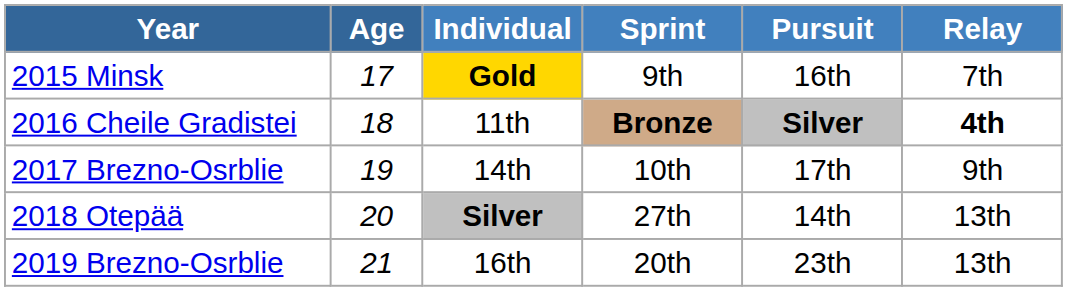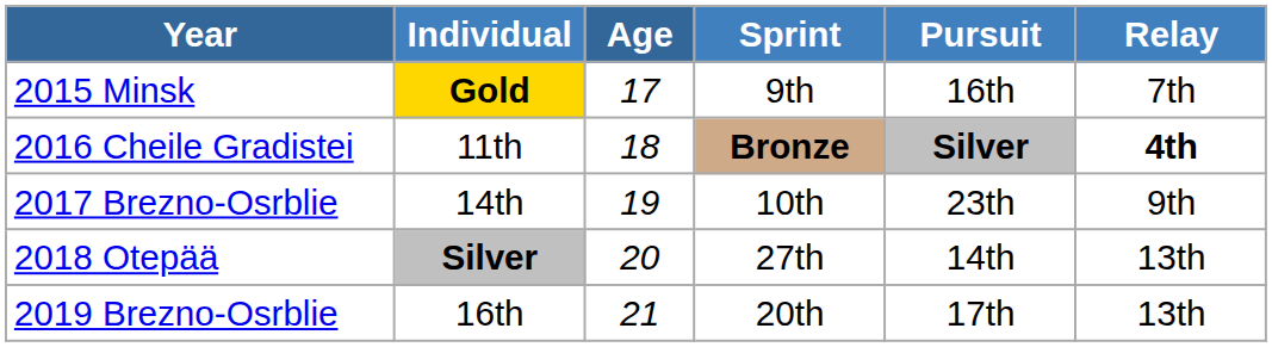columns swapped: Age <-> Individual
2017 Brezno-Osrblie | Pursuit: 17th -> 23th
2019 Brezno-Osrblie | Pursuit: 23th -> 17th
